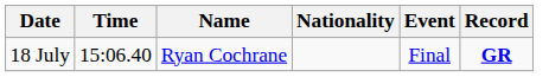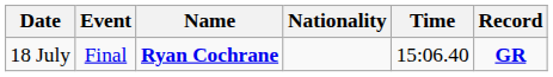columns swapped: Event <-> Time
18 July | Name: normal -> bold
